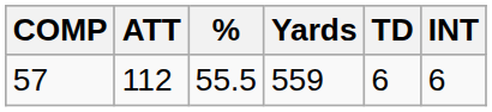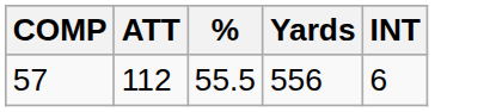- column: TD | 6
57 | Yards: 559 -> 556
